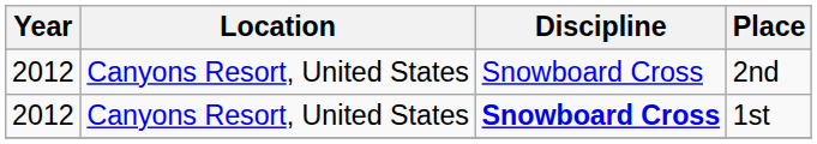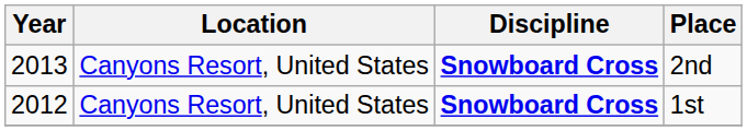2nd | Year: 2012 -> 2013
2nd | Discipline: normal -> bold
